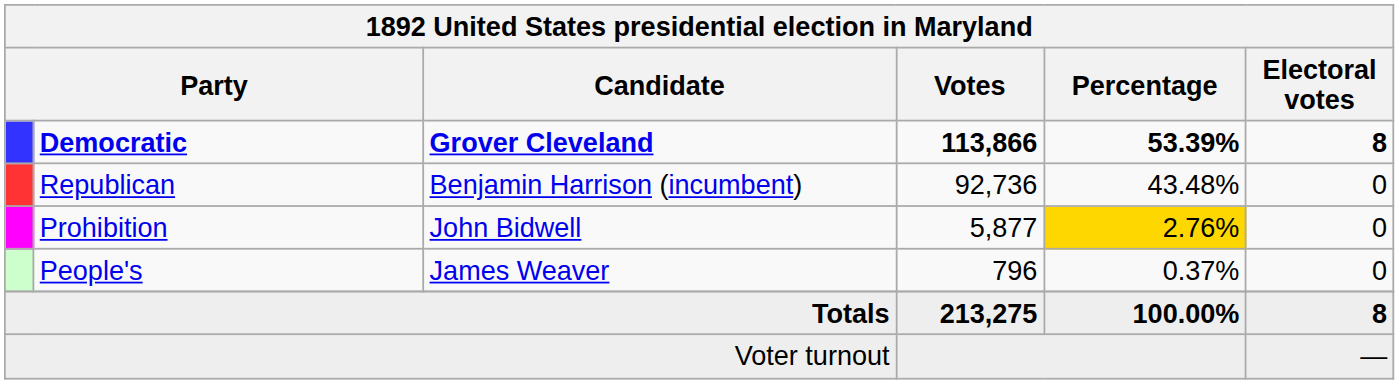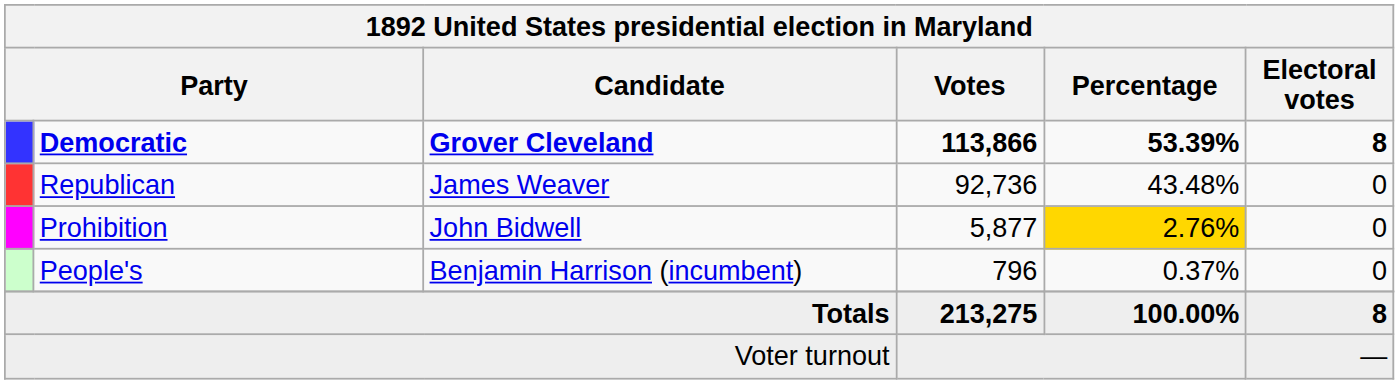Republican | Candidate: Benjamin Harrison (incumbent) -> James Weaver
People's | Candidate: James Weaver -> Benjamin Harrison (incumbent)
